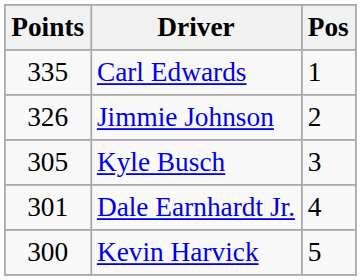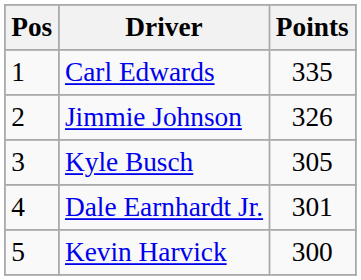columns swapped: Pos <-> Points
